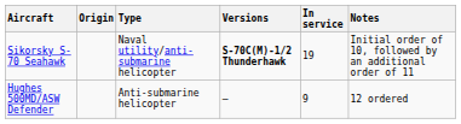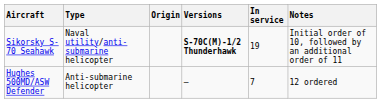columns swapped: Origin <-> Type
Hughes 500MD/ASW Defender | In service: 9 -> 7
